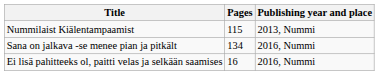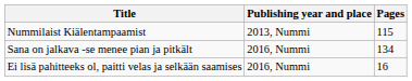columns swapped: Publishing year and place <-> Pages
